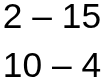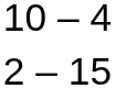rows swapped: 2 – 15 <-> 10 – 4
